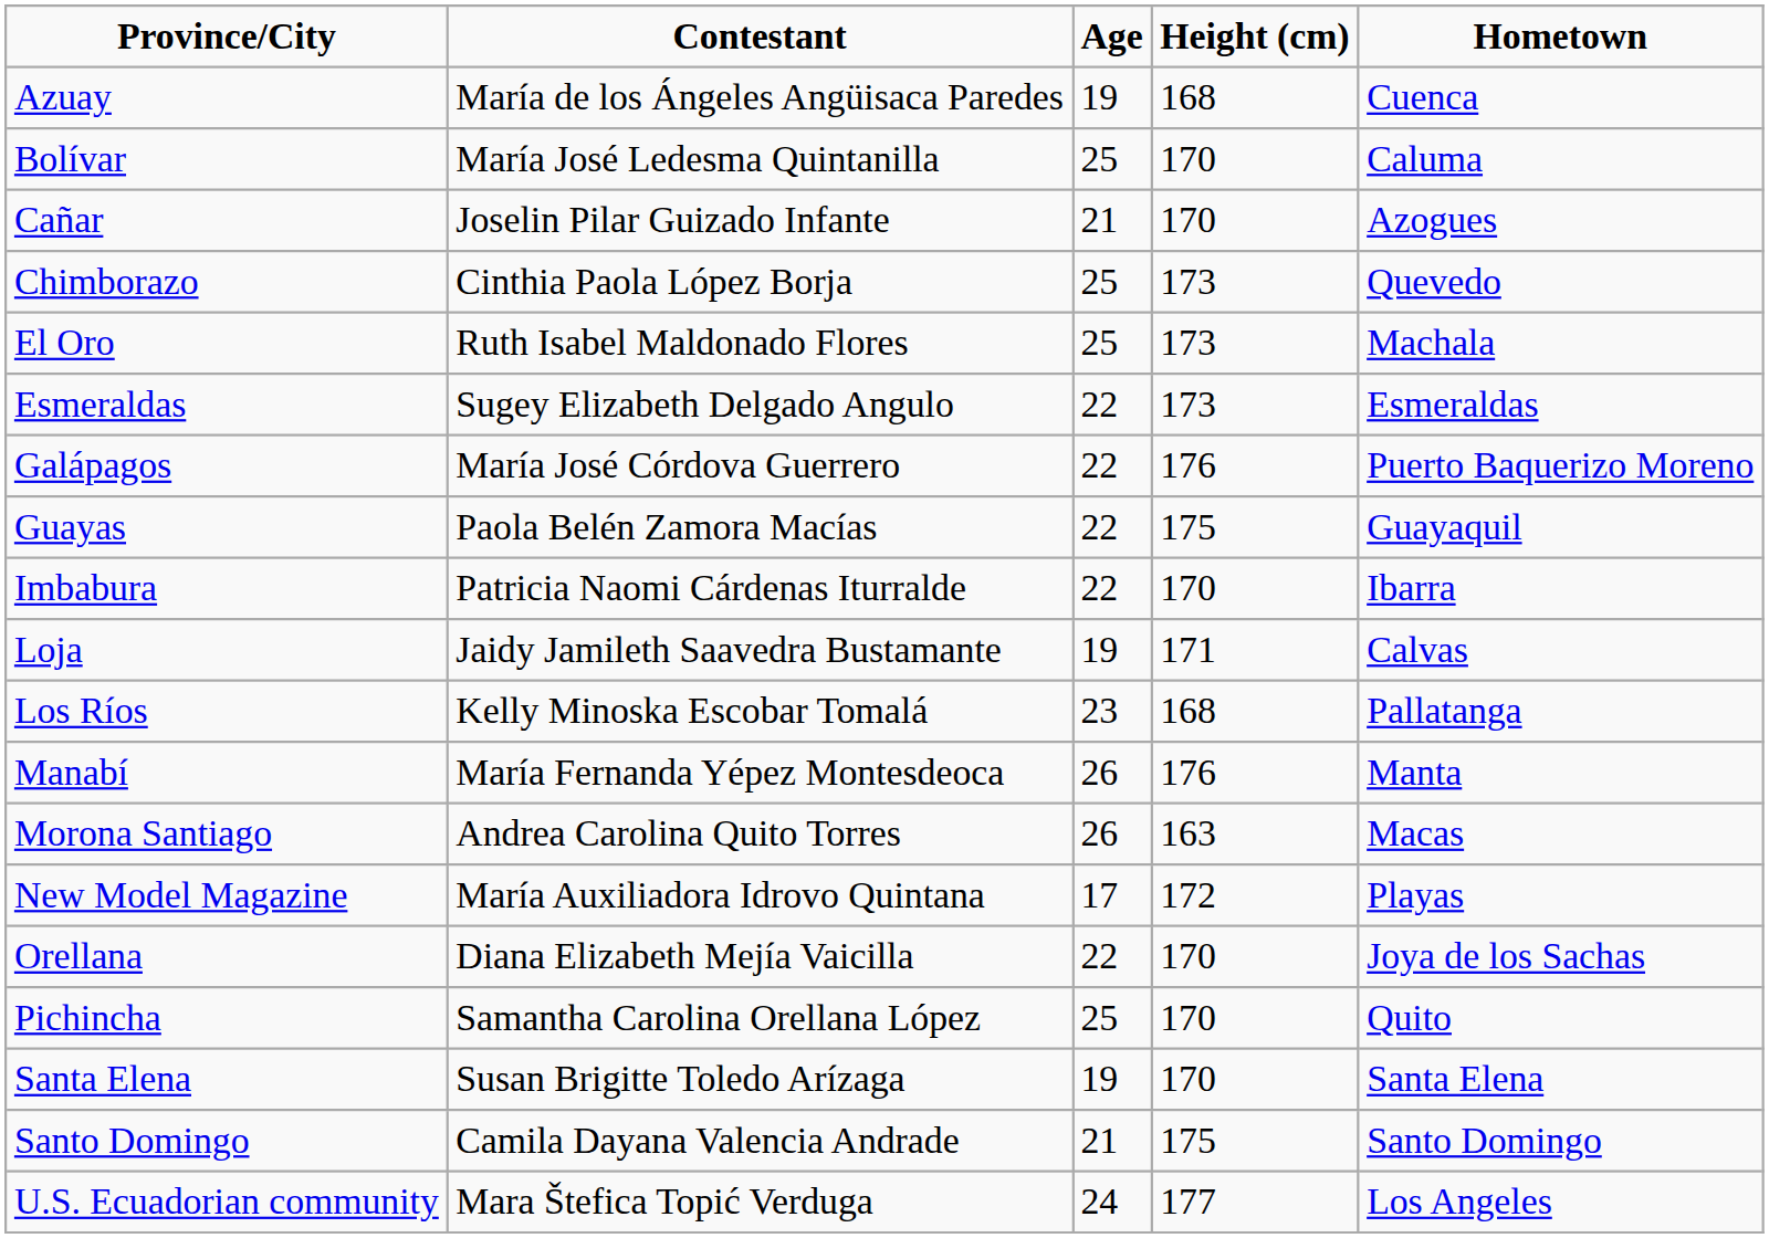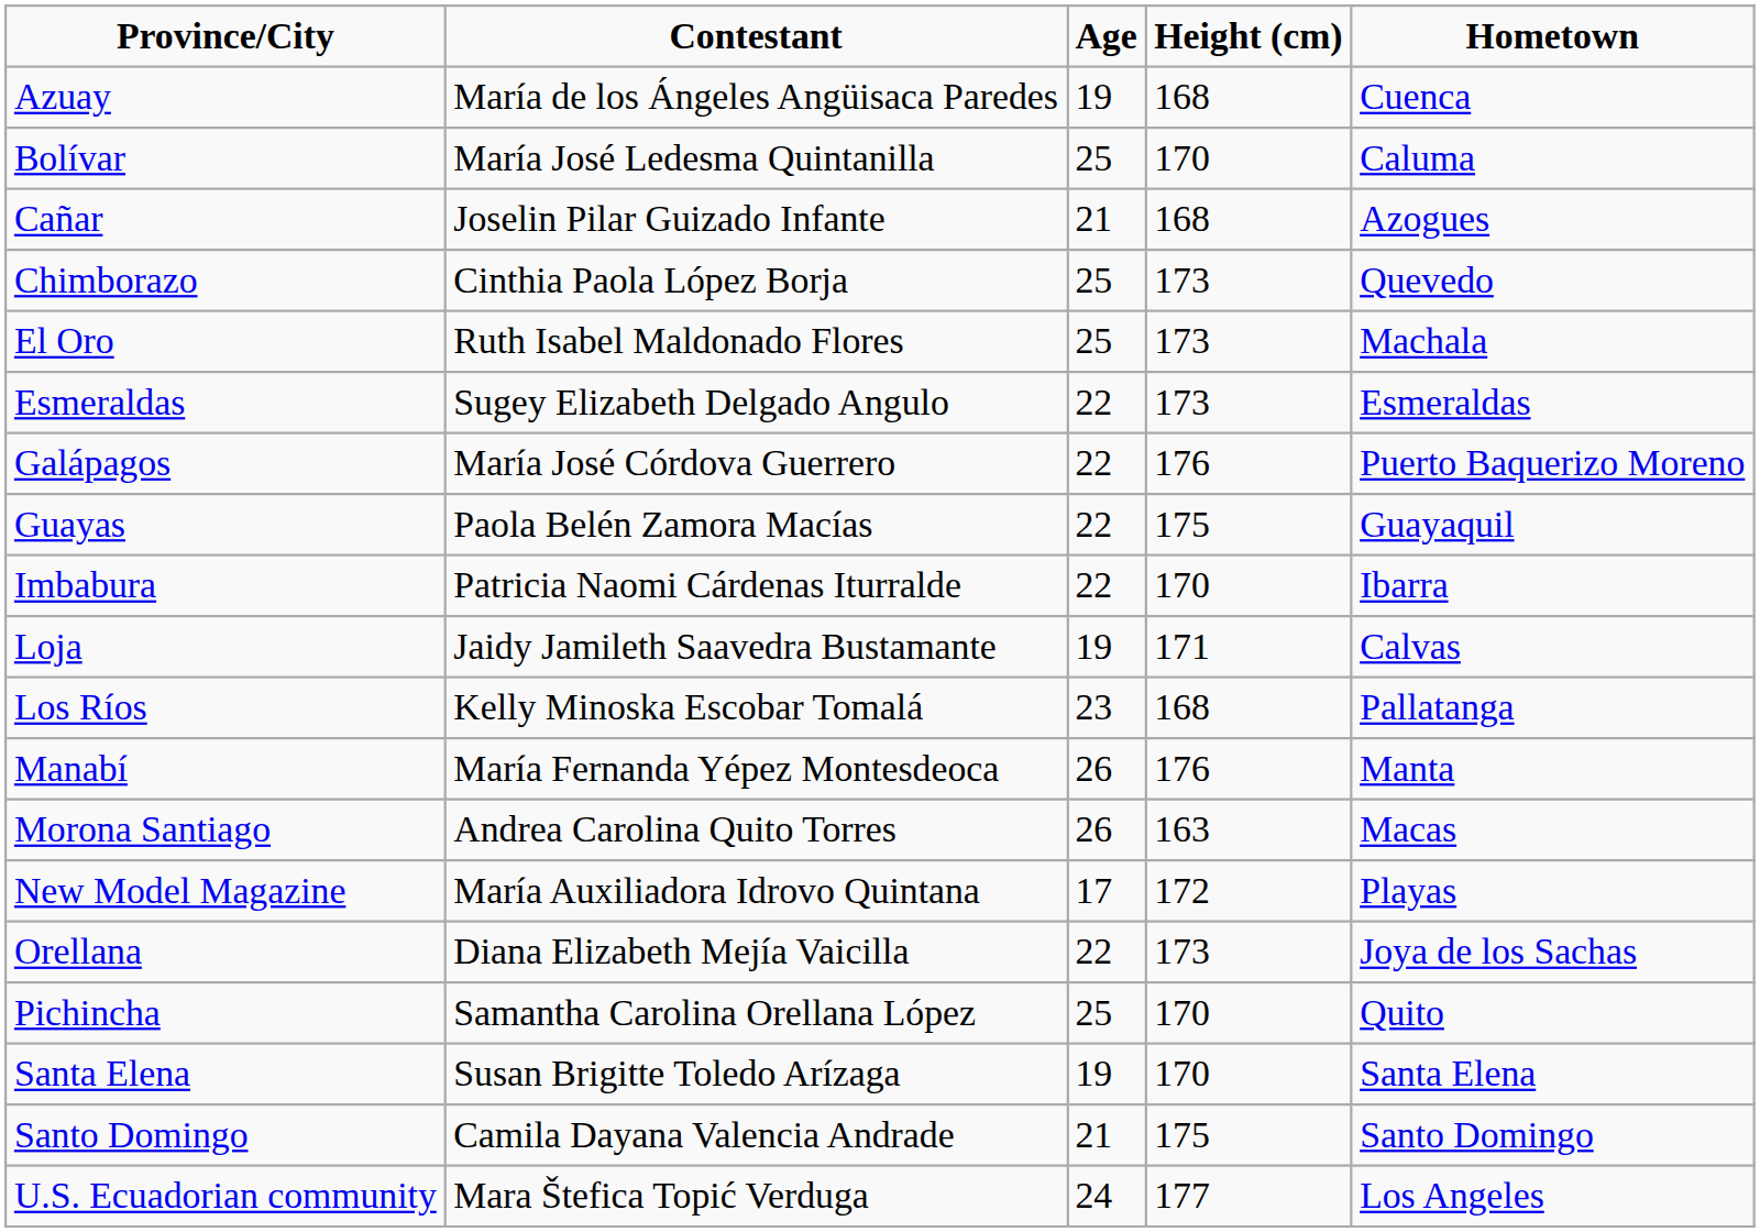Cañar | Height (cm): 170 -> 168
Orellana | Height (cm): 170 -> 173
